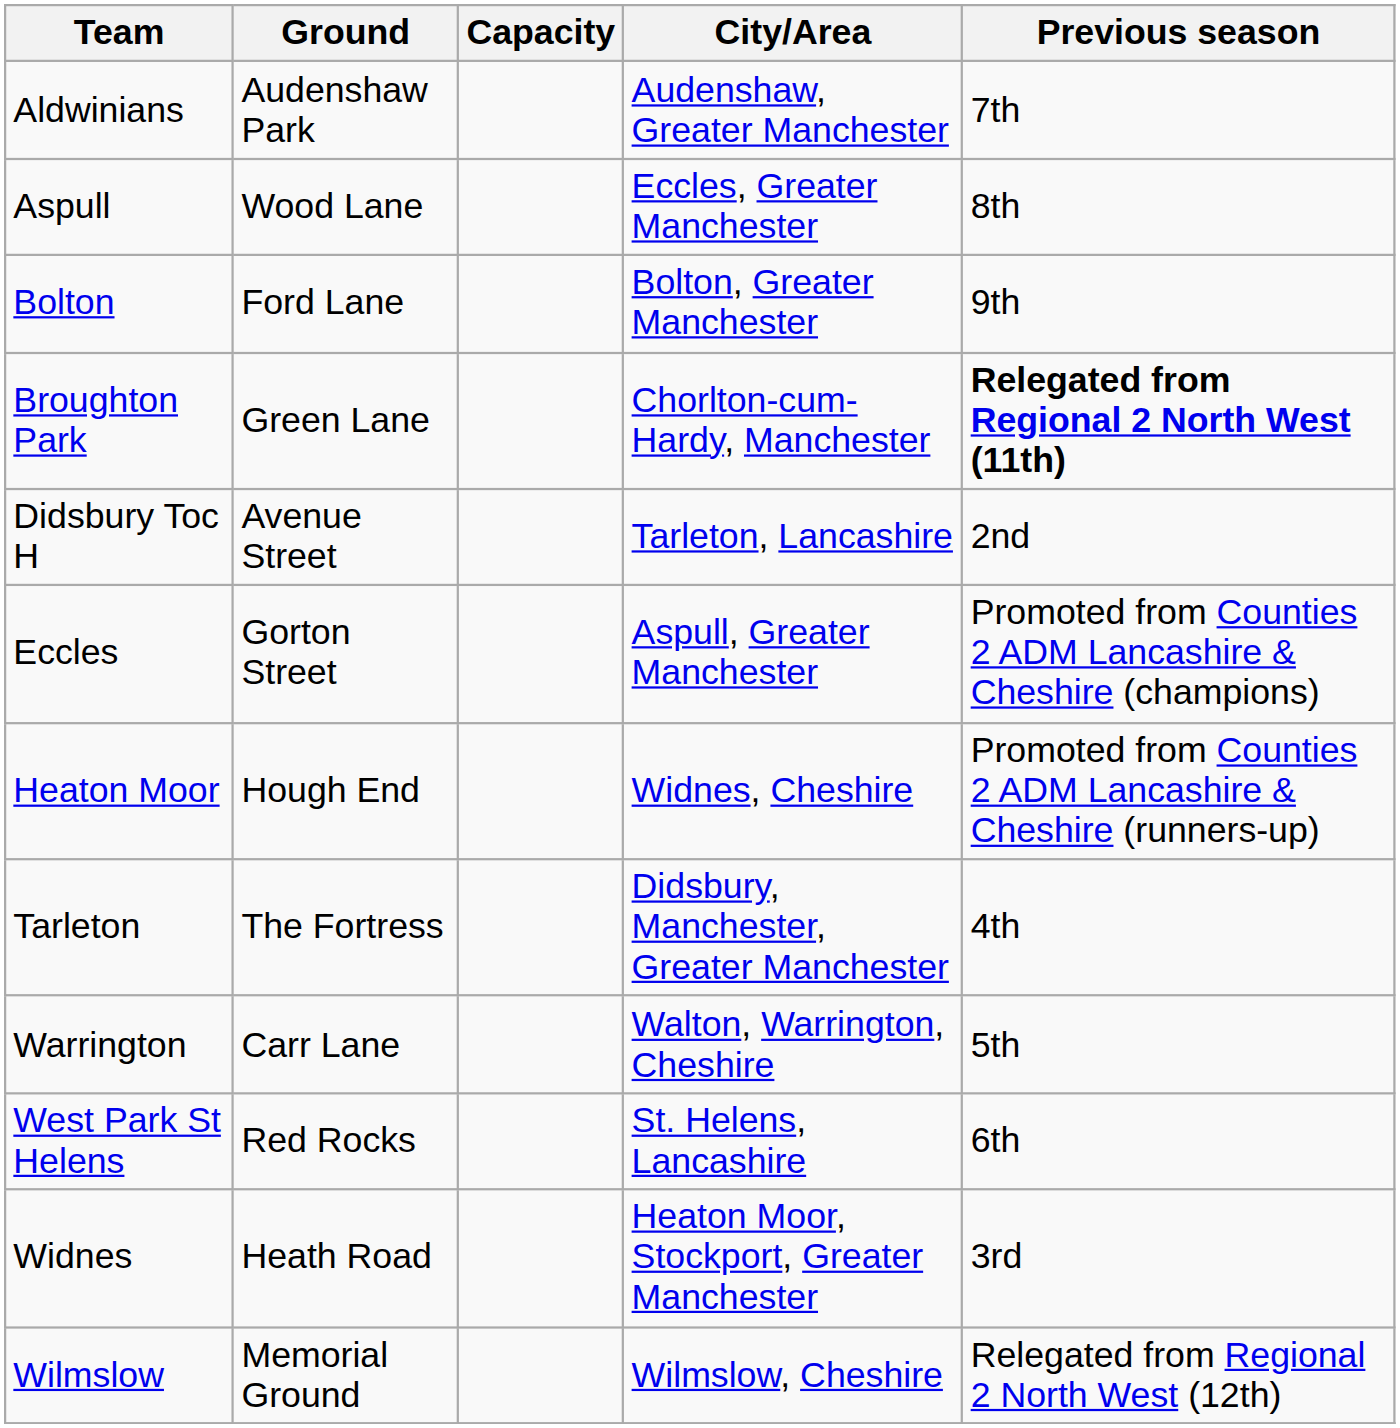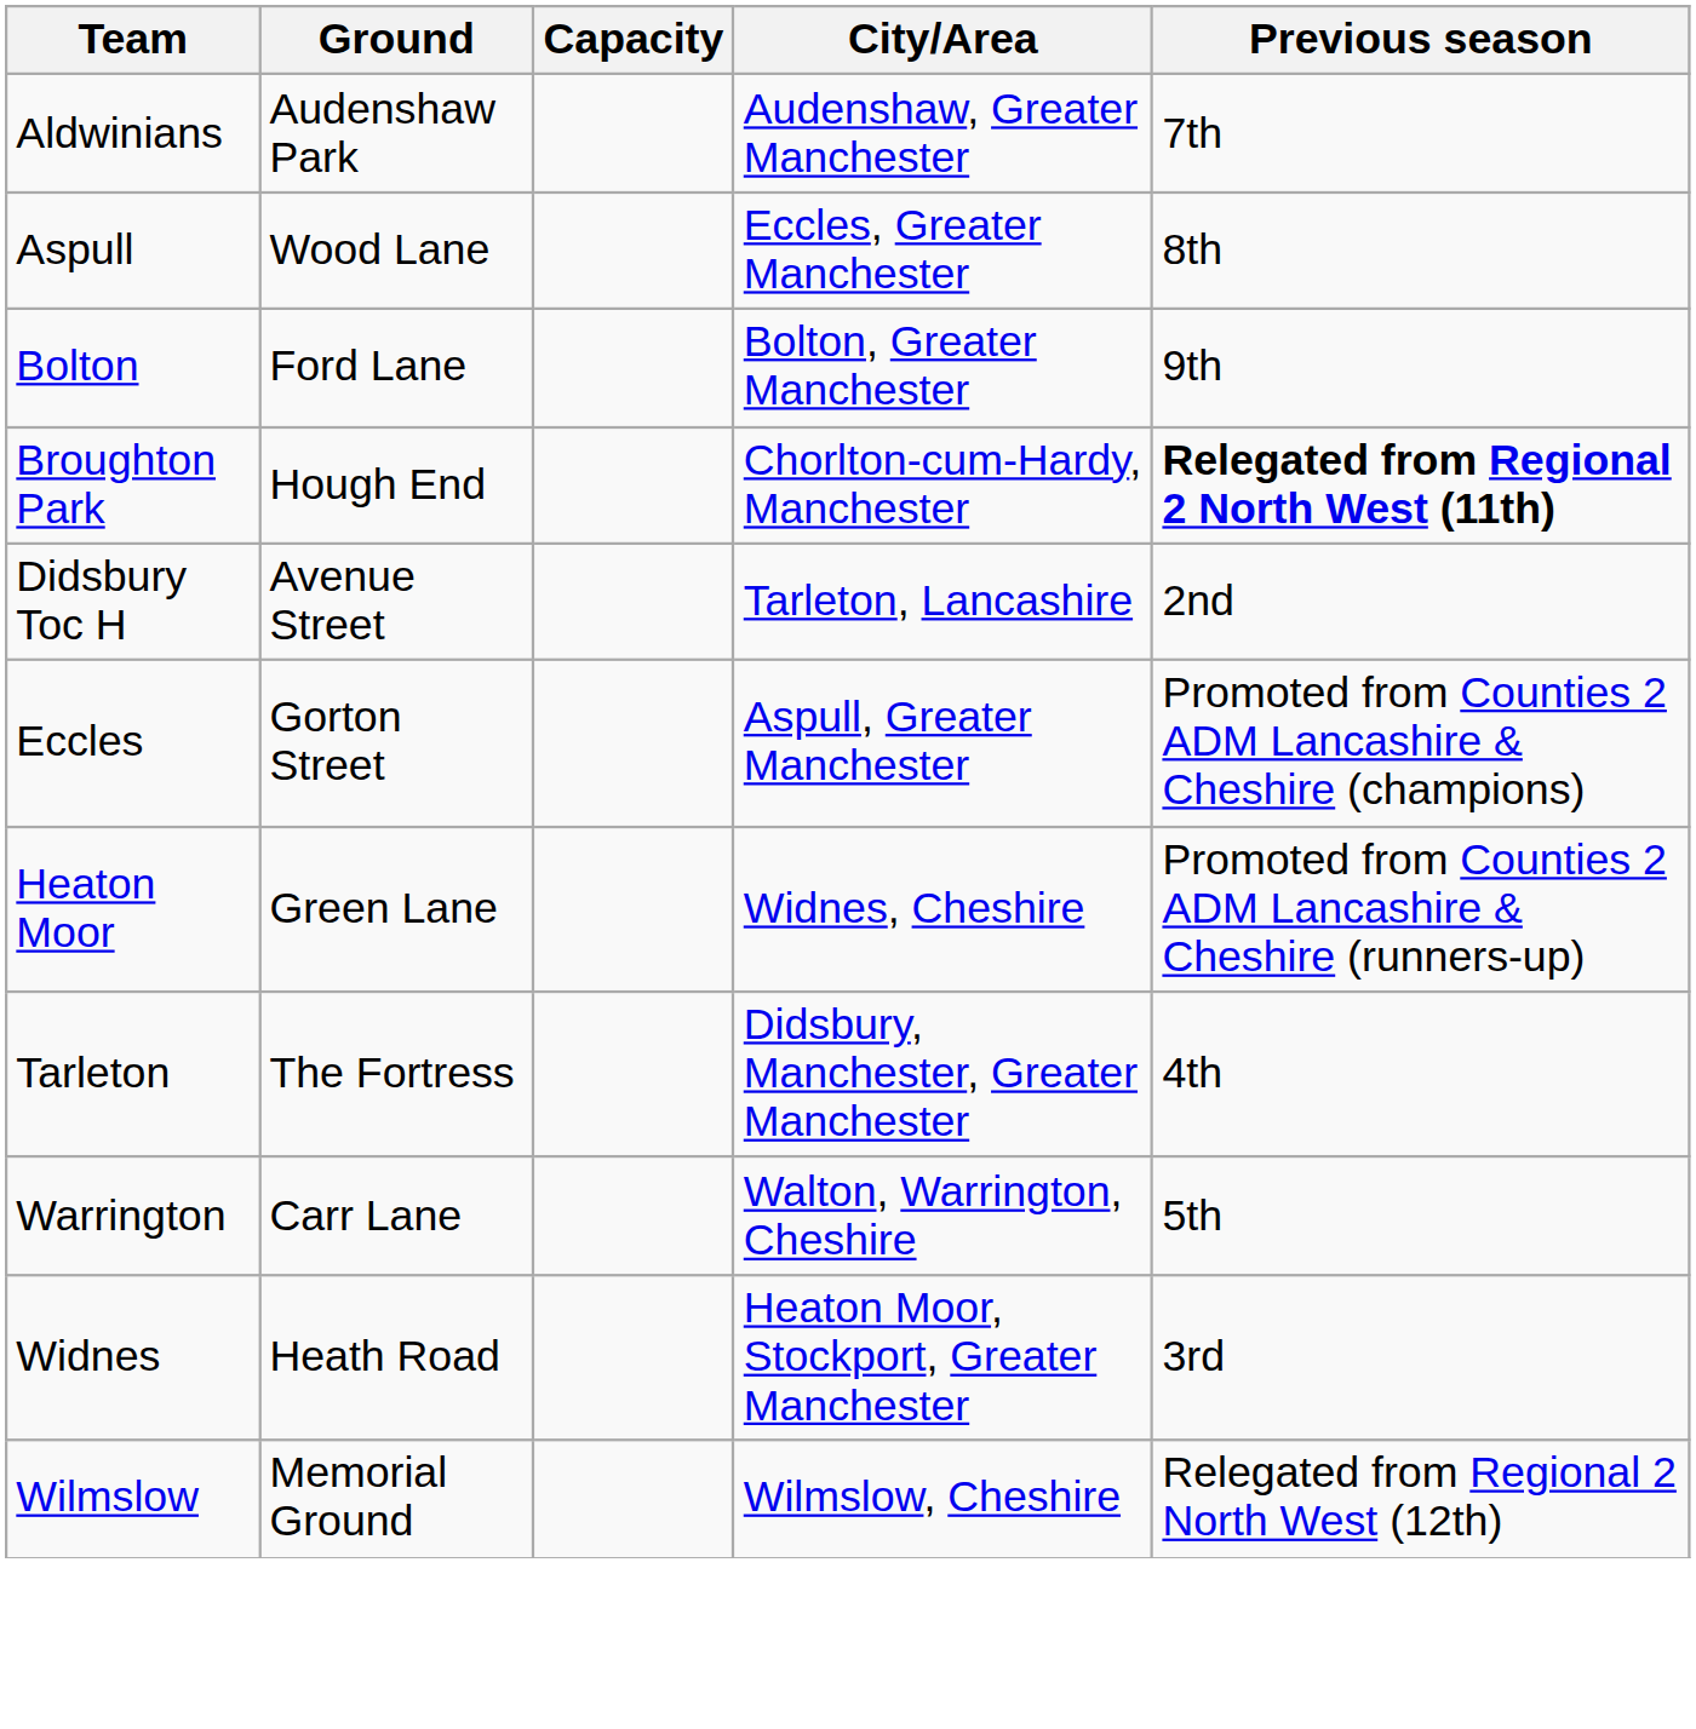Broughton Park | Ground: Green Lane -> Hough End
Heaton Moor | Ground: Hough End -> Green Lane
- row: West Park St Helens | Red Rocks | St. Helens, Lancashire | 6th
